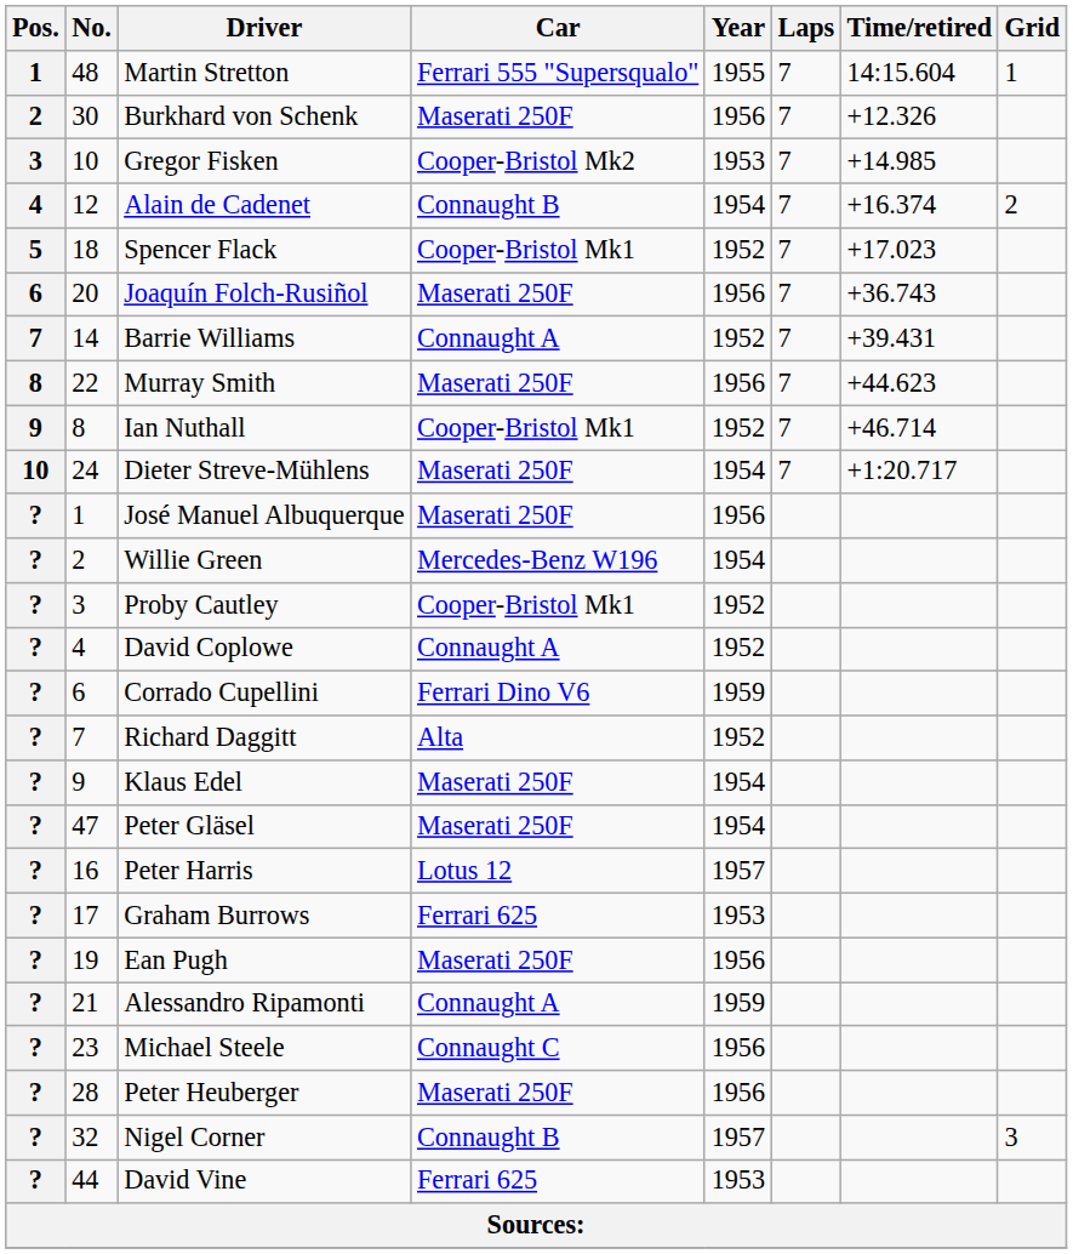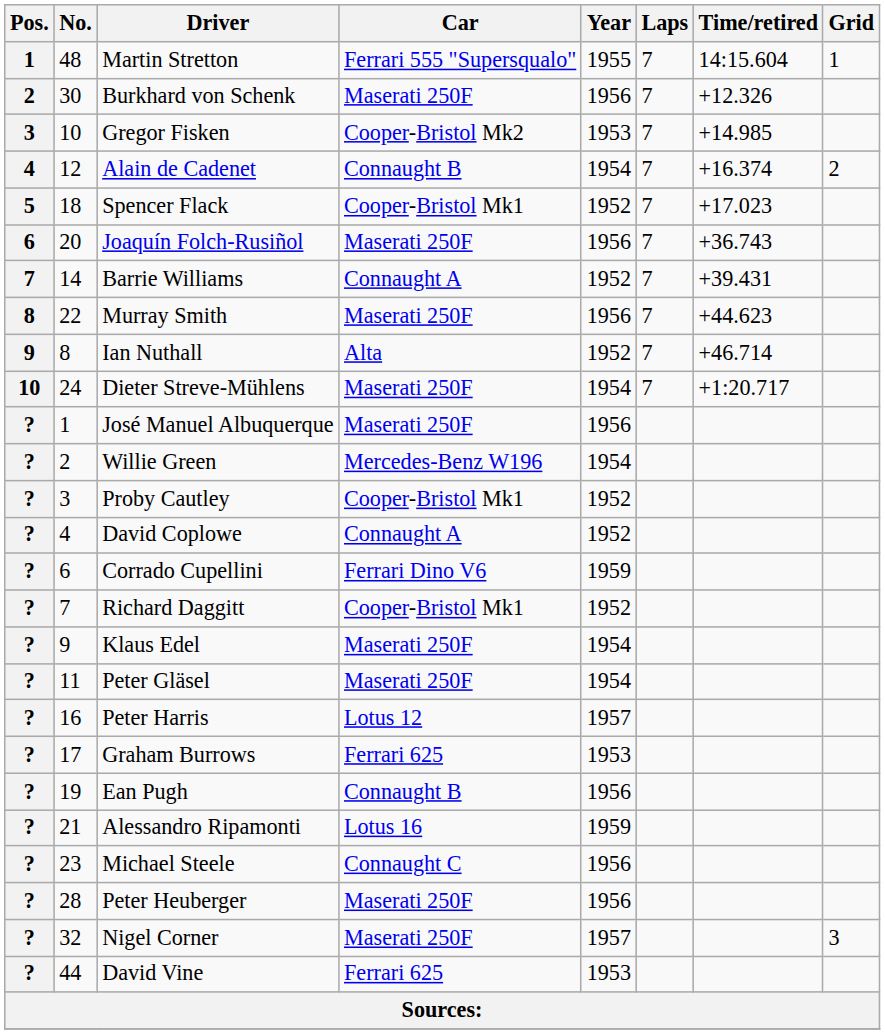Ian Nuthall | Car: Cooper-Bristol Mk1 -> Alta
Richard Daggitt | Car: Alta -> Cooper-Bristol Mk1
Peter Gläsel | No.: 47 -> 11
Ean Pugh | Car: Maserati 250F -> Connaught B
Alessandro Ripamonti | Car: Connaught A -> Lotus 16
Nigel Corner | Car: Connaught B -> Maserati 250F
